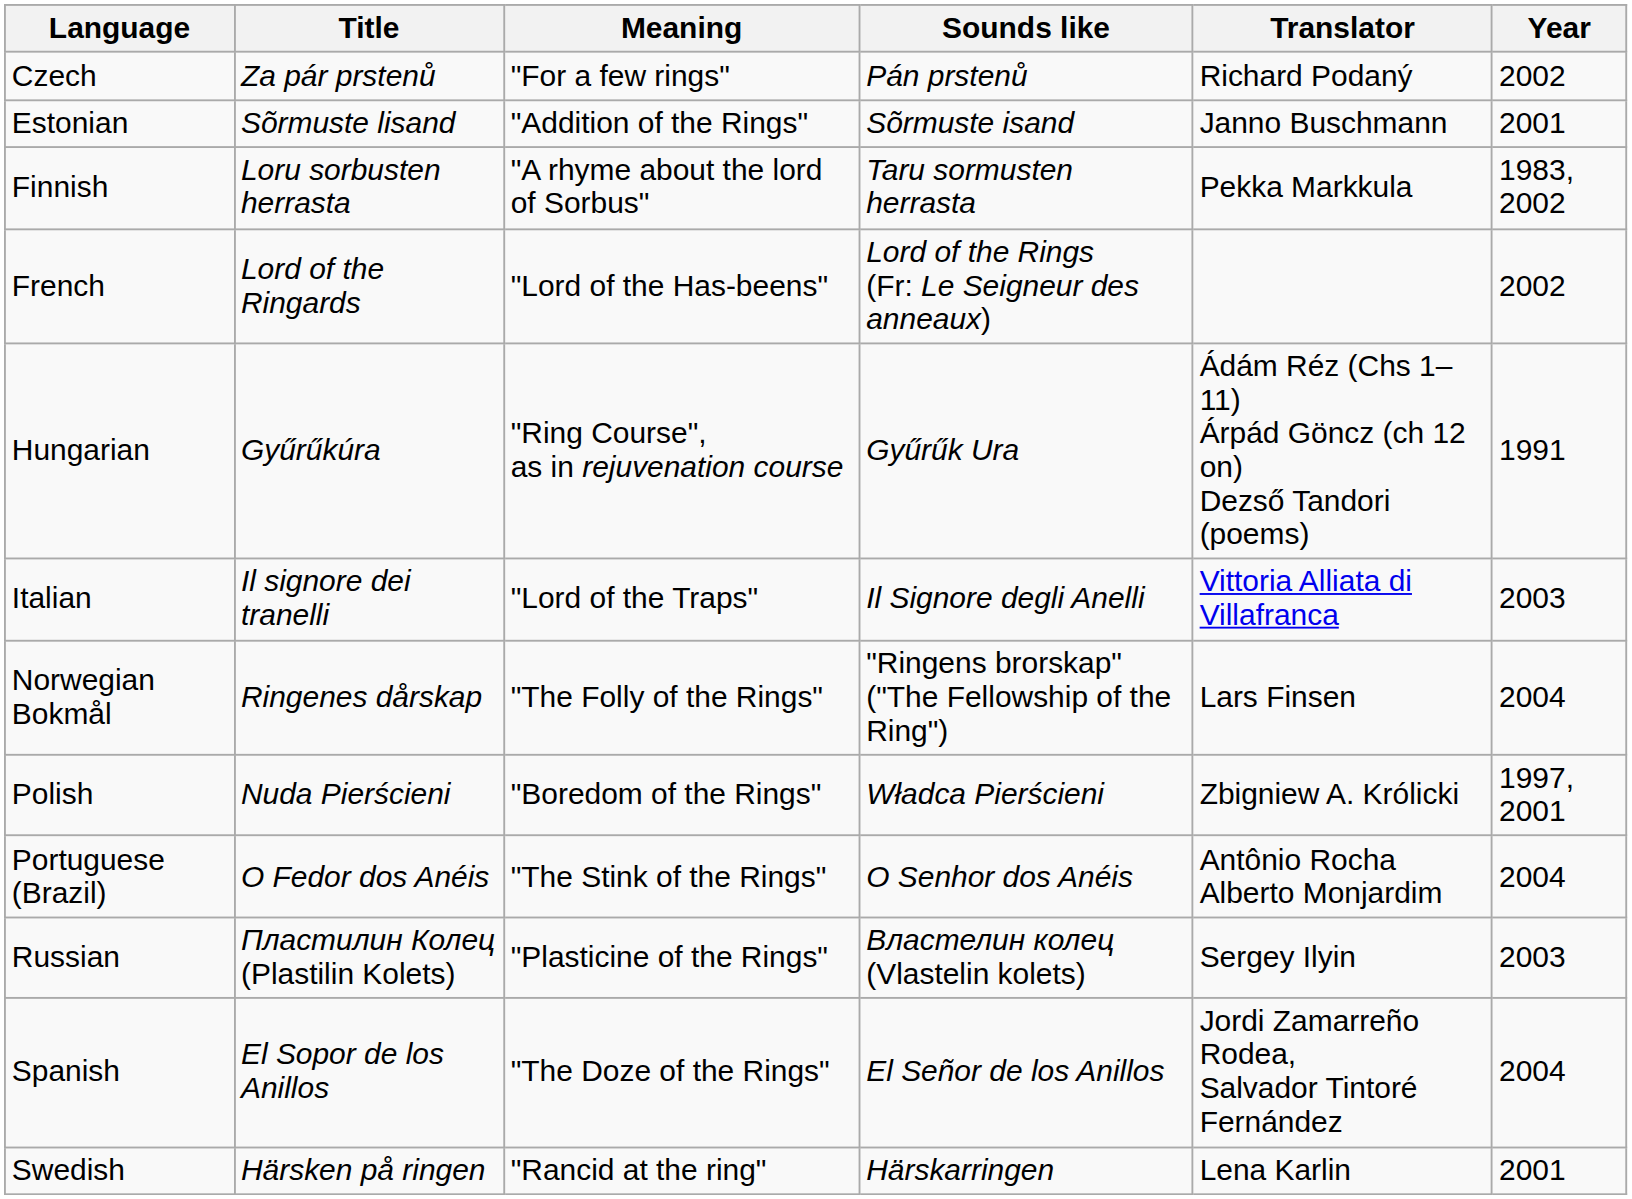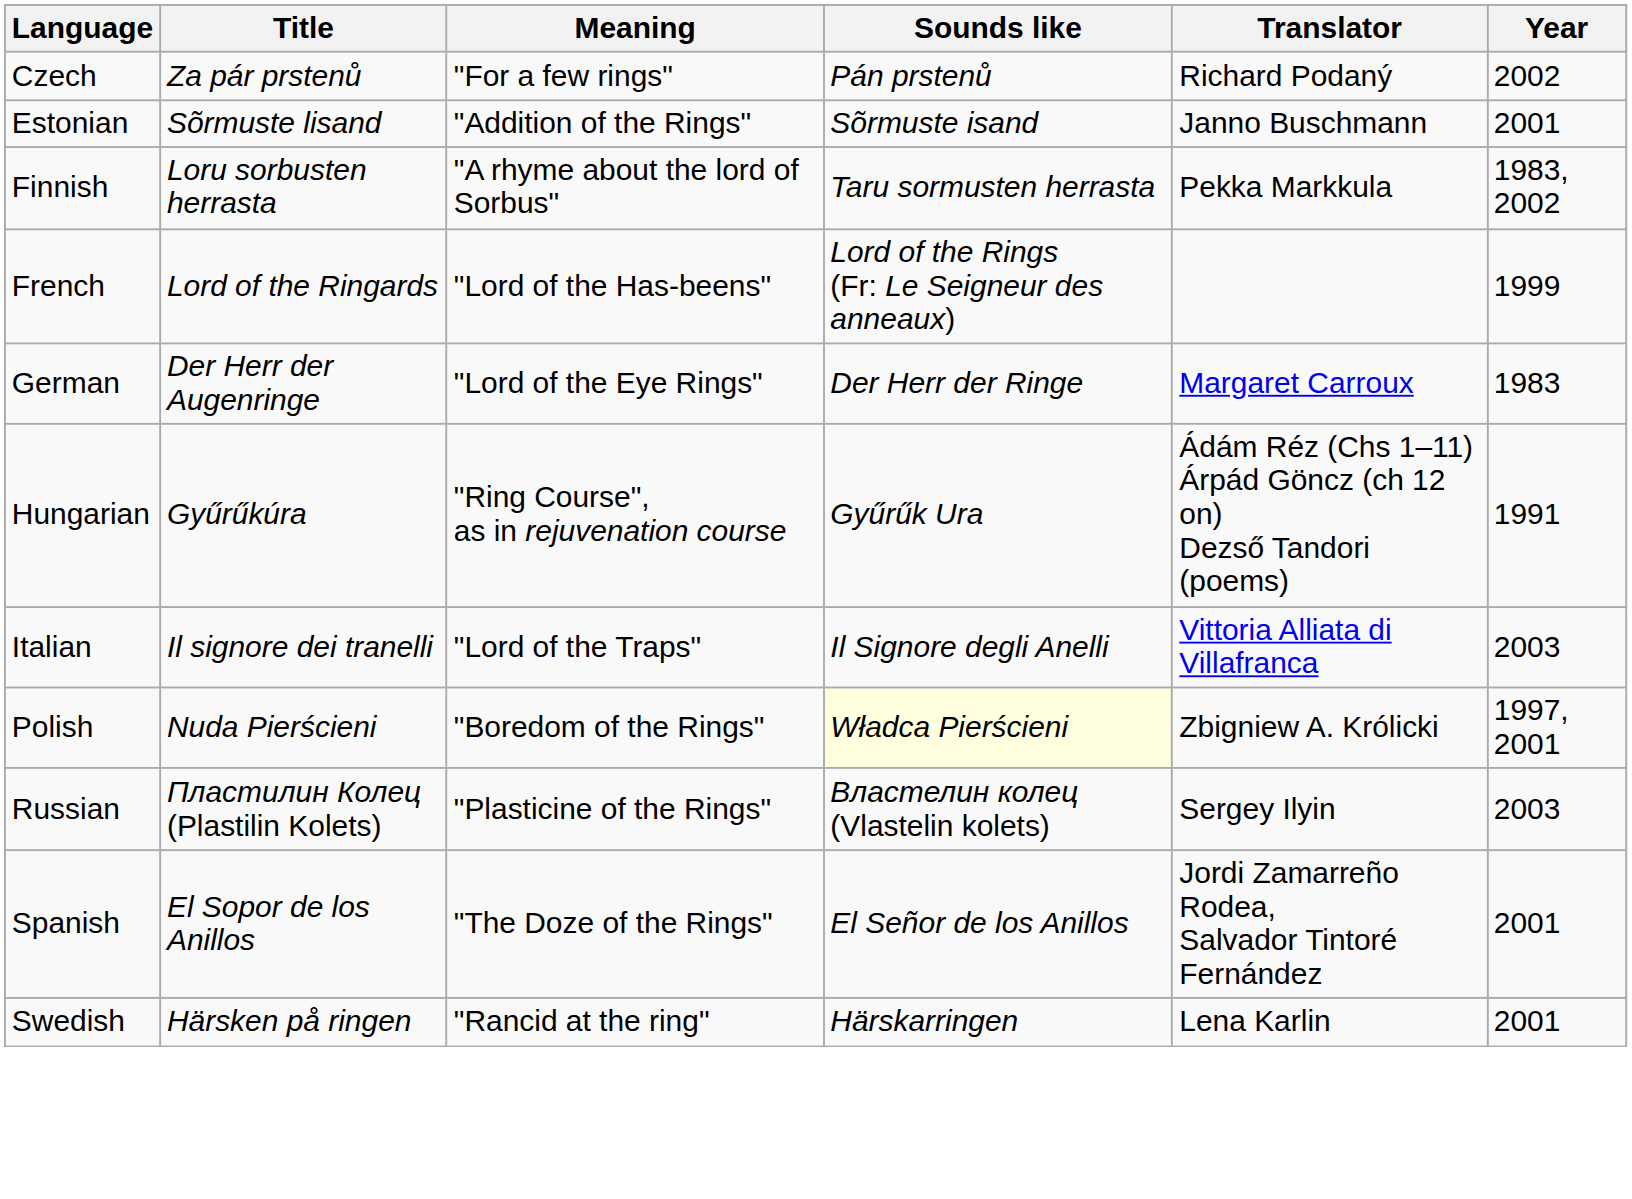French | Year: 2002 -> 1999
+ row: German | Der Herr der Augenringe | "Lord of the Eye Rings" | Der Herr der Ringe | Margaret Carroux | 1983
- row: Norwegian Bokmål | Ringenes dårskap | "The Folly of the Rings" | "Ringens brorskap" ("The Fellowship of the Ring") | Lars Finsen | 2004
Polish | Sounds like: no background -> lightyellow background
- row: Portuguese (Brazil) | O Fedor dos Anéis | "The Stink of the Rings" | O Senhor dos Anéis | Antônio Rocha Alberto Monjardim | 2004
Spanish | Year: 2004 -> 2001
